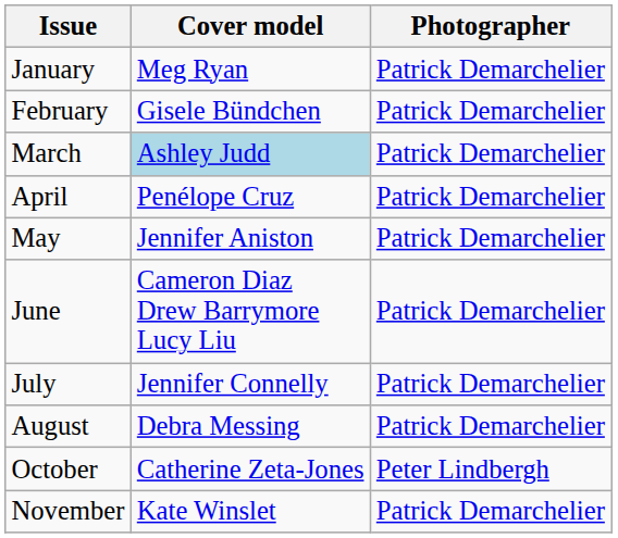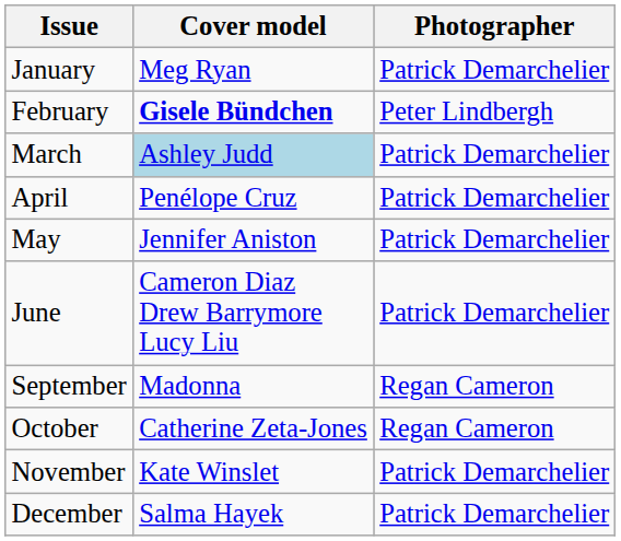February | Cover model: normal -> bold
February | Photographer: Patrick Demarchelier -> Peter Lindbergh
- row: July | Jennifer Connelly | Patrick Demarchelier
- row: August | Debra Messing | Patrick Demarchelier
+ row: September | Madonna | Regan Cameron
October | Photographer: Peter Lindbergh -> Regan Cameron
+ row: December | Salma Hayek | Patrick Demarchelier
